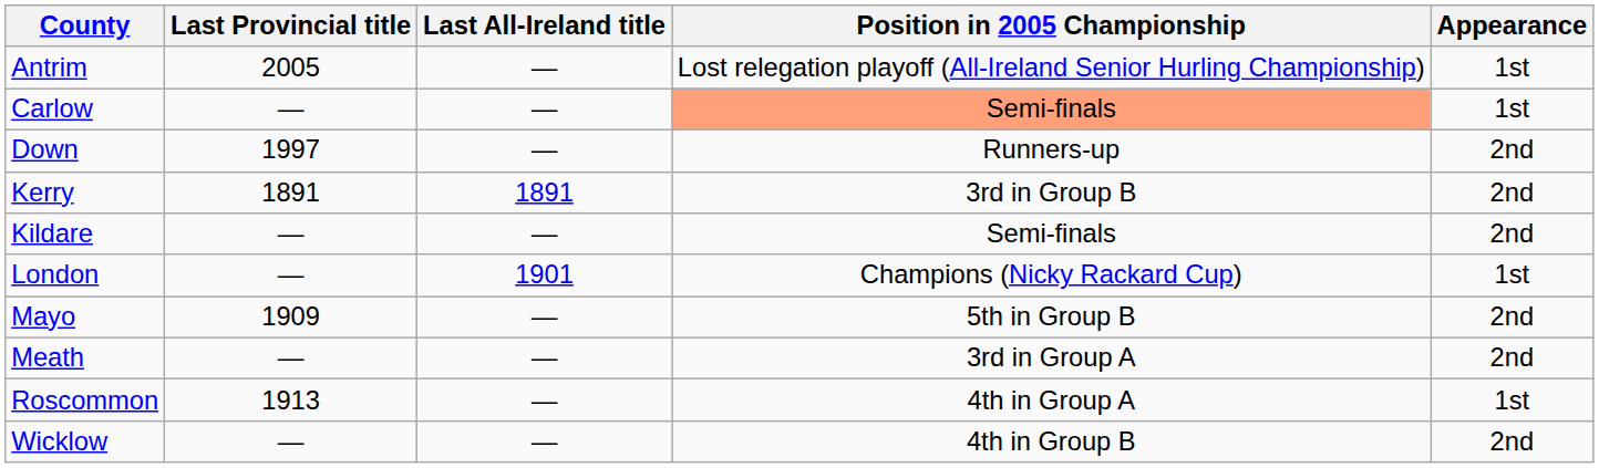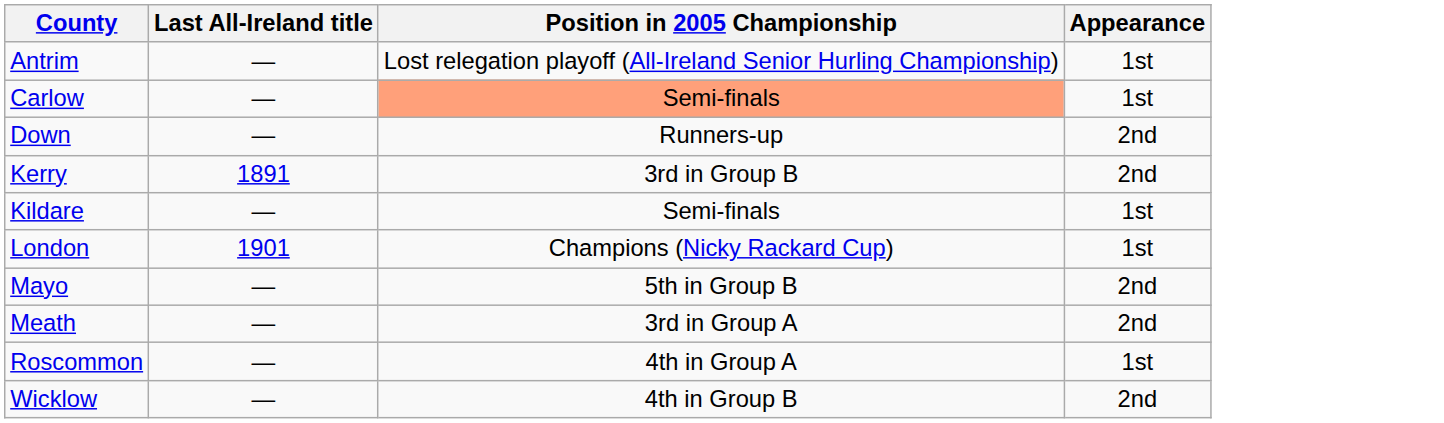- column: Last Provincial title | 2005 | — | 1997 | 1891 | — | — | 1909 | — | 1913 | —
Kildare | Appearance: 2nd -> 1st
